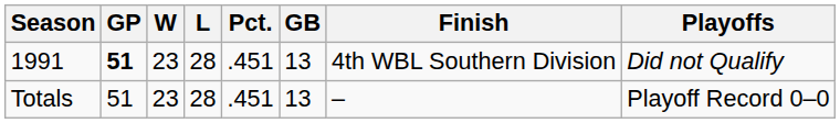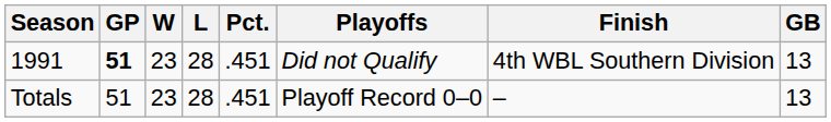columns swapped: GB <-> Playoffs
